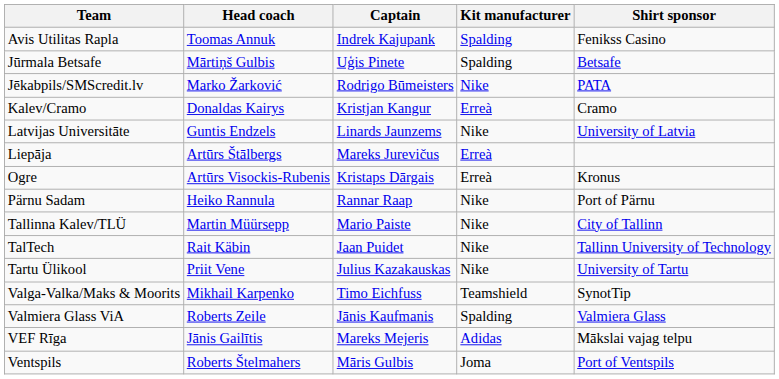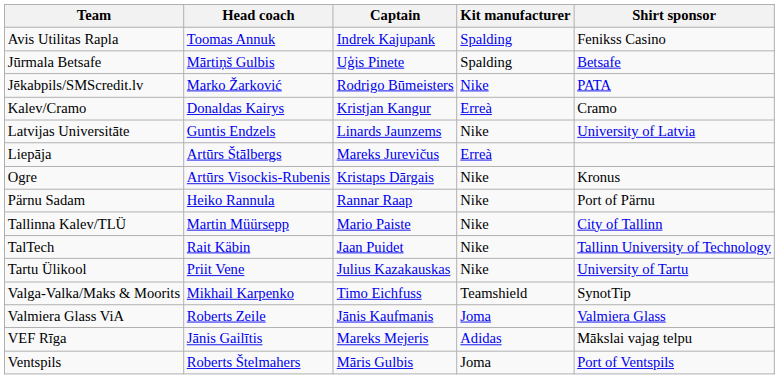Ogre | Kit manufacturer: Erreà -> Nike
Valmiera Glass ViA | Kit manufacturer: Spalding -> Joma
